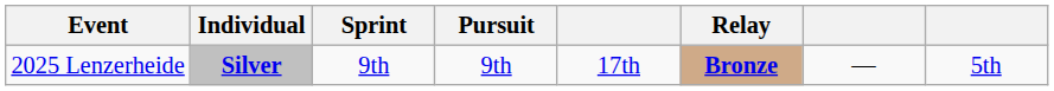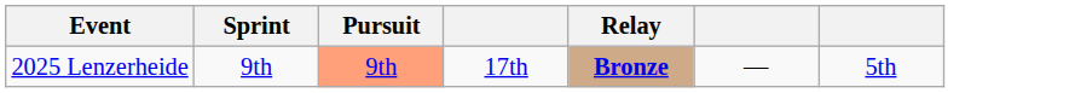- column: Individual | Silver
2025 Lenzerheide | Pursuit: no background -> lightsalmon background
